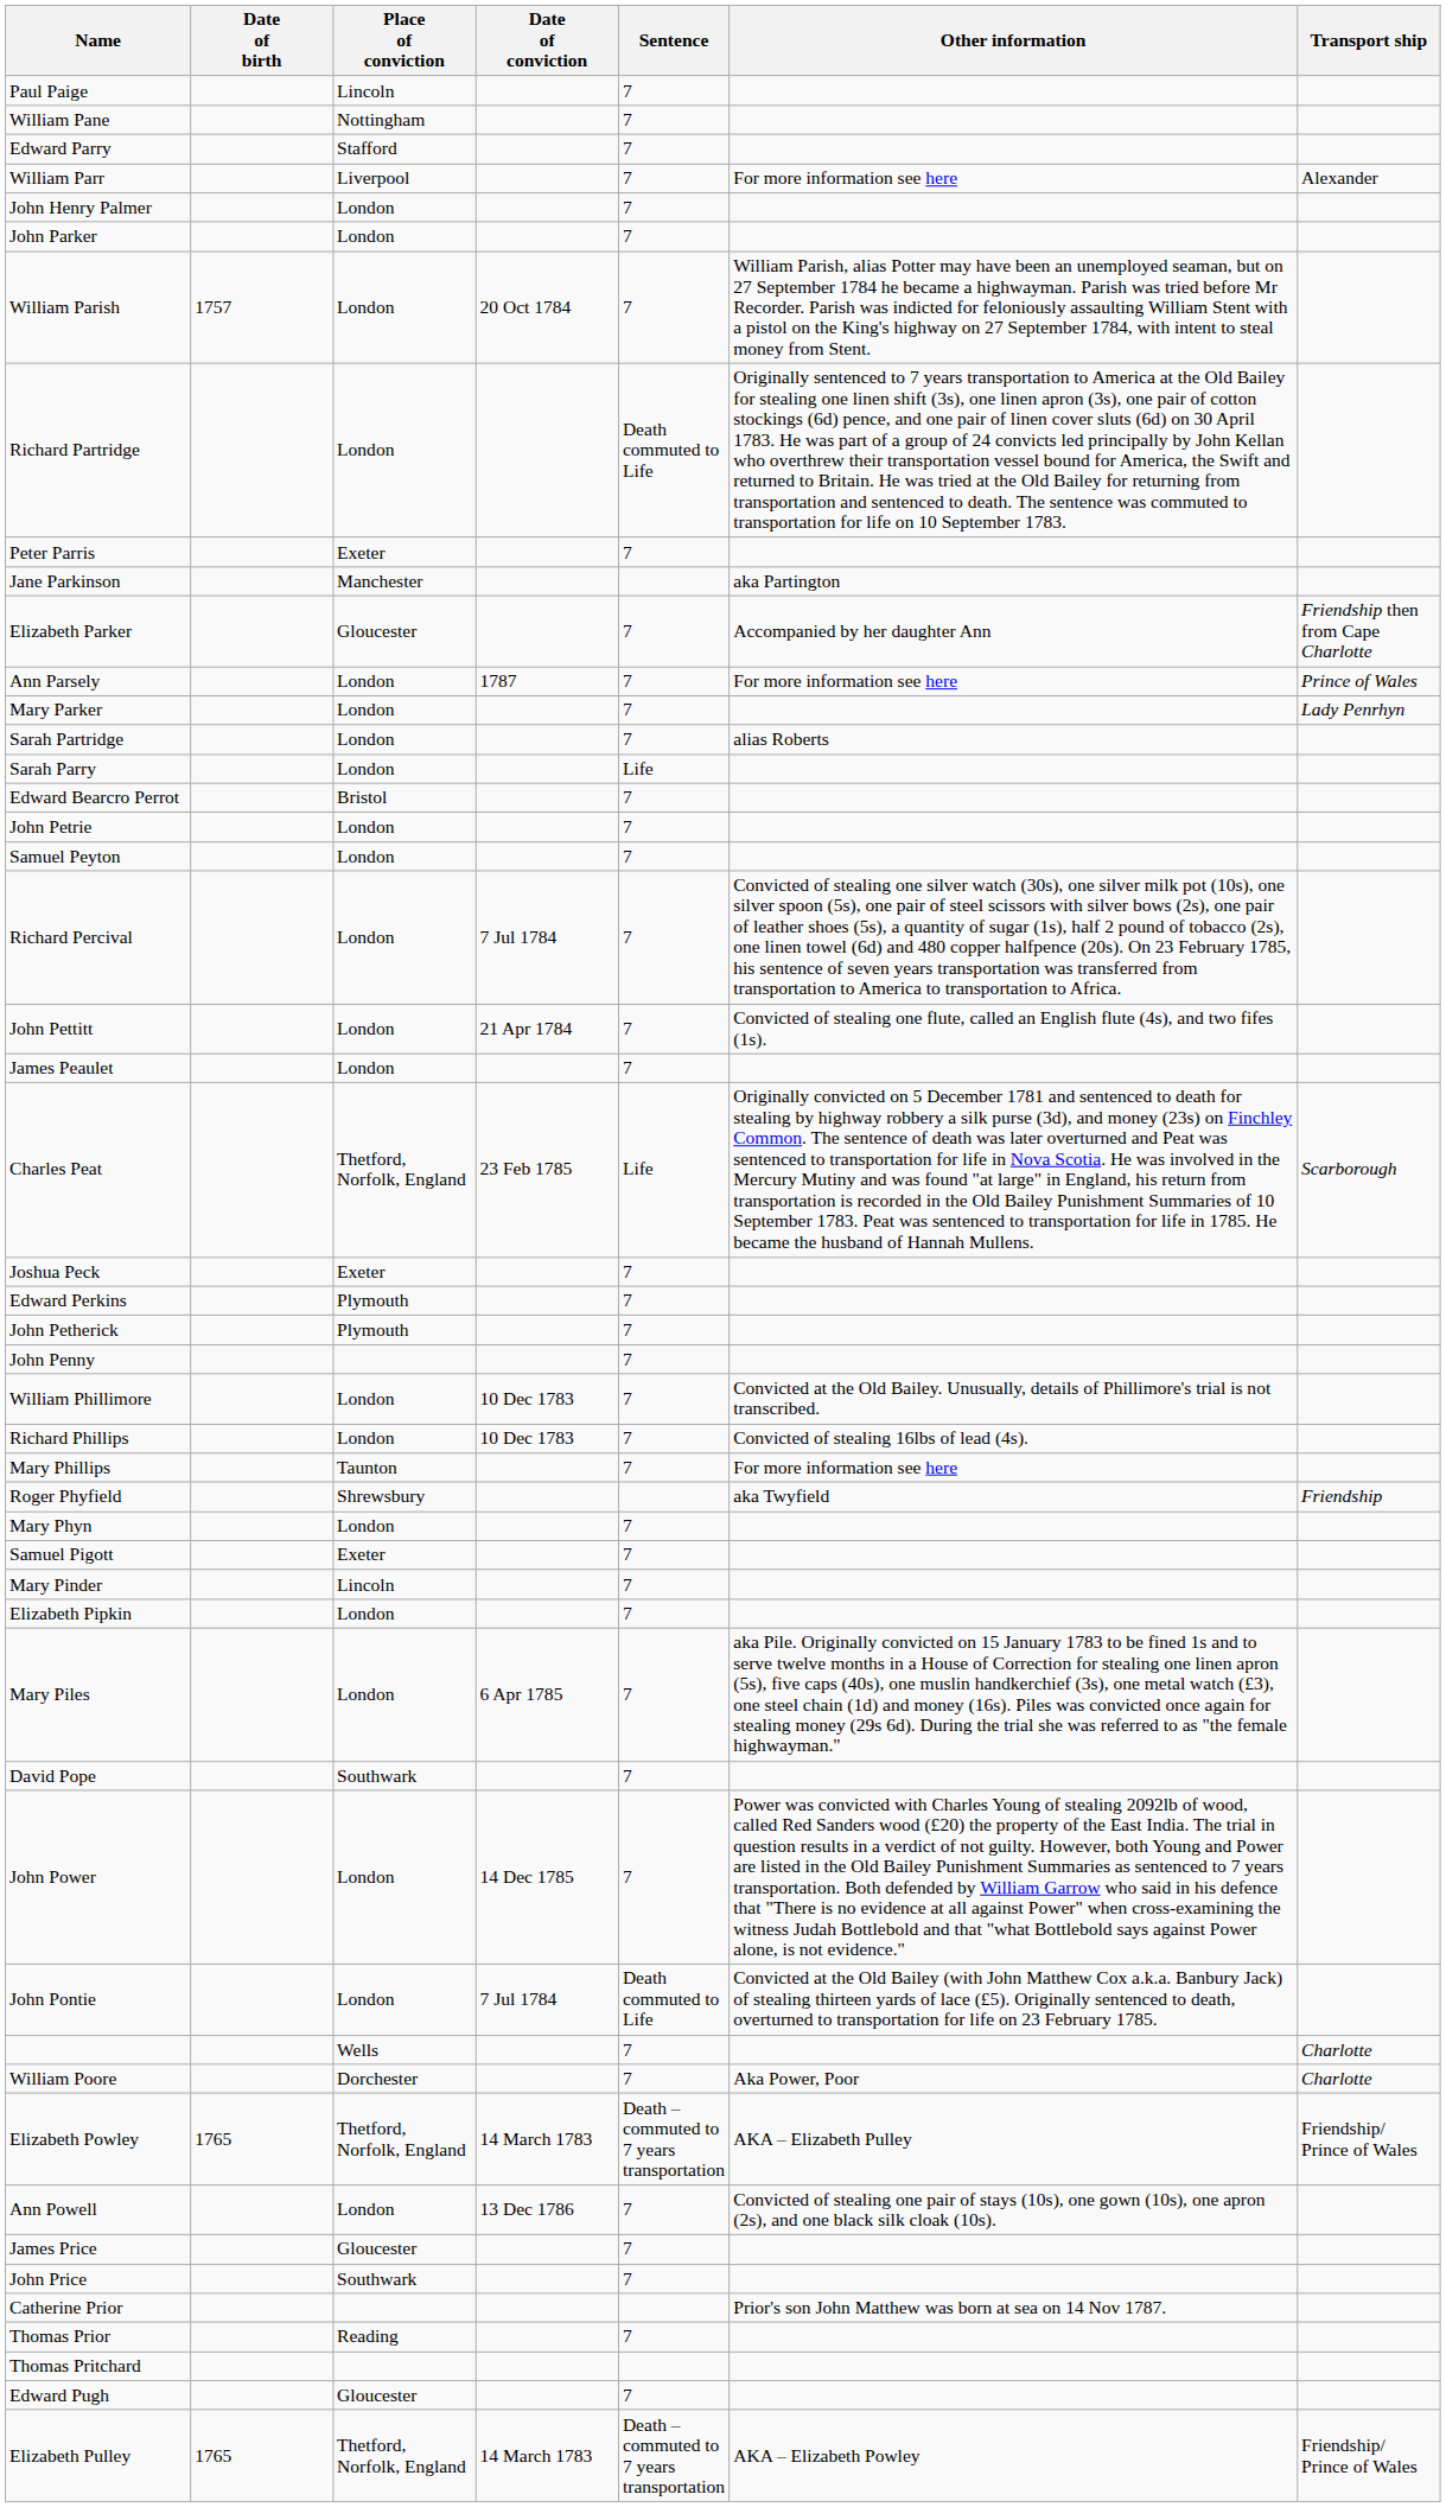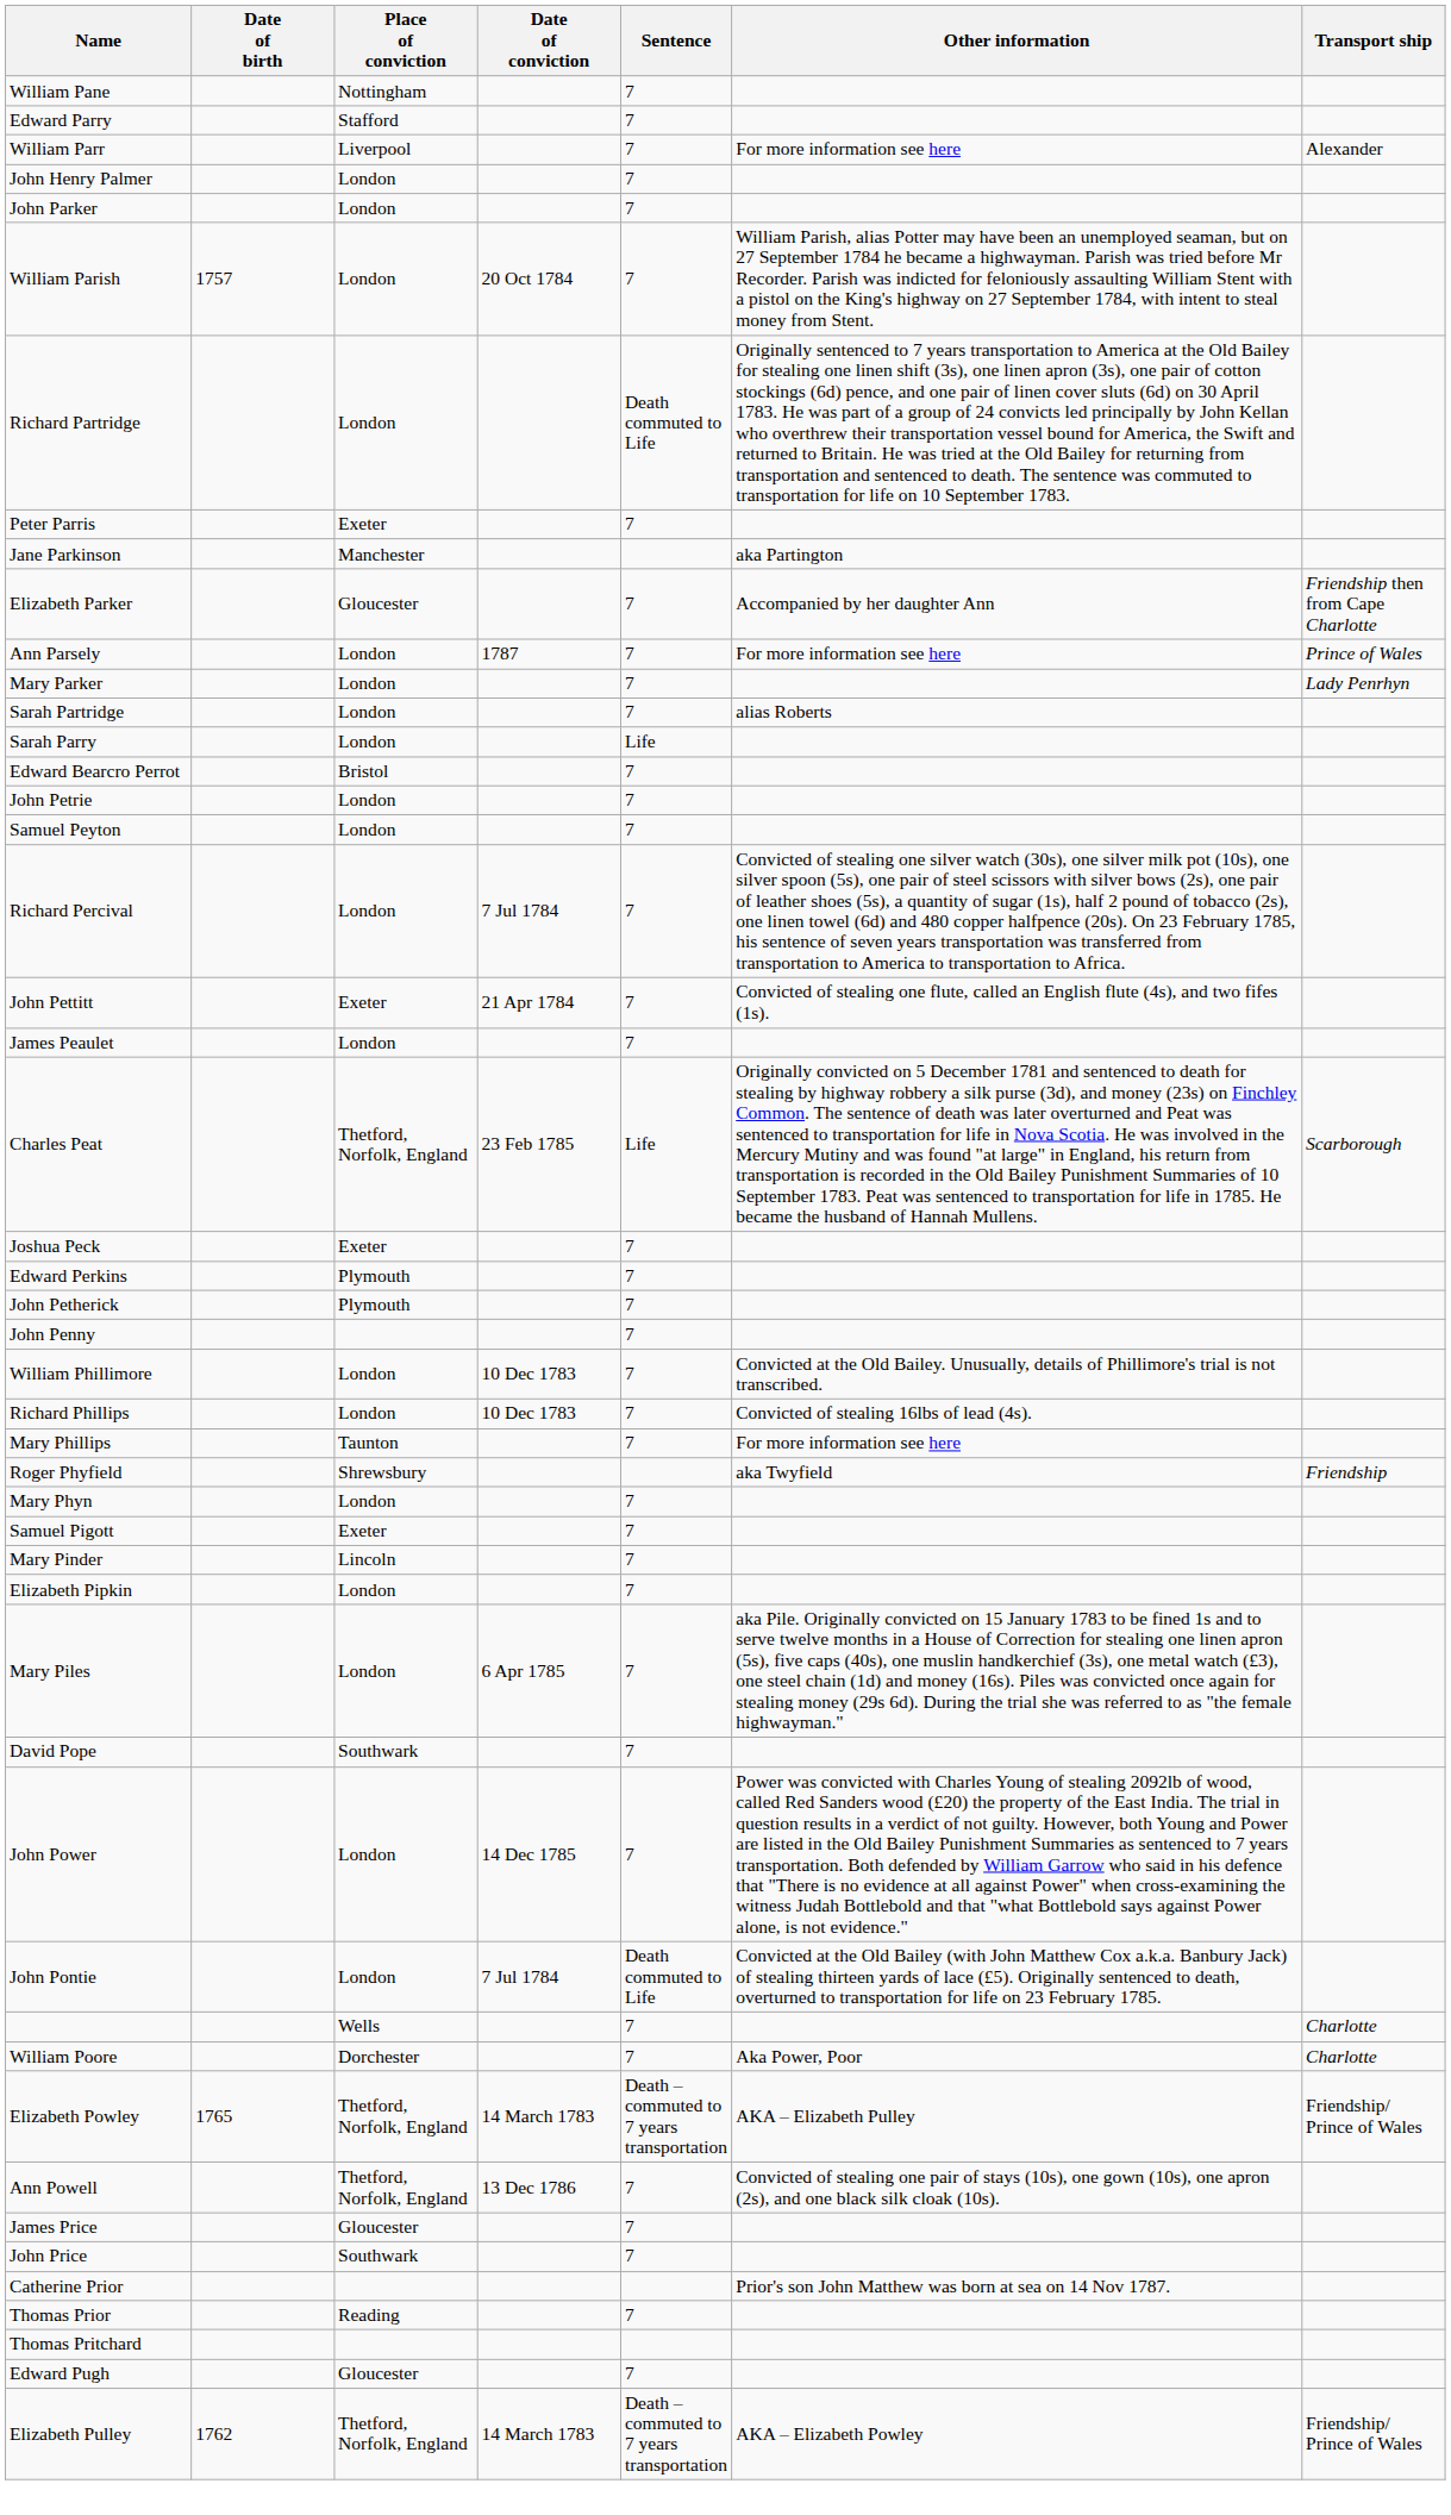- row: Paul Paige | Lincoln | 7
John Pettitt | Place of conviction: London -> Exeter
Ann Powell | Place of conviction: London -> Thetford, Norfolk, England
Elizabeth Pulley | Date of birth: 1765 -> 1762
